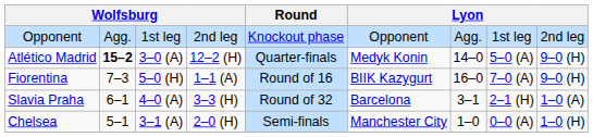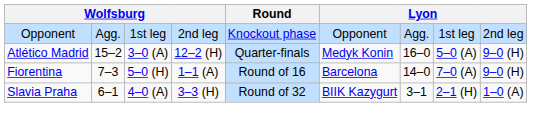Atlético Madrid | column 2: bold -> normal
Atlético Madrid | column 7: 14–0 -> 16–0
Fiorentina | column 6: BIIK Kazygurt -> Barcelona
Fiorentina | column 7: 16–0 -> 14–0
Slavia Praha | column 6: Barcelona -> BIIK Kazygurt
- row: Chelsea | 5–1 | 3–1 (A) | 2–0 (H) | Semi-finals | Manchester City | 1–0 | 0–0 (A) | 1–0 (H)
